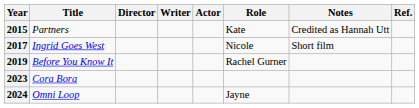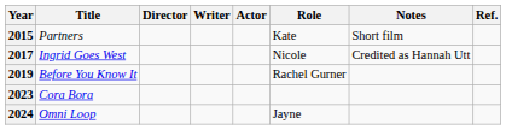2015 | Notes: Credited as Hannah Utt -> Short film
2017 | Notes: Short film -> Credited as Hannah Utt
